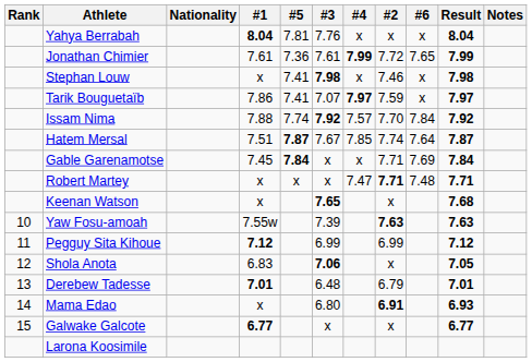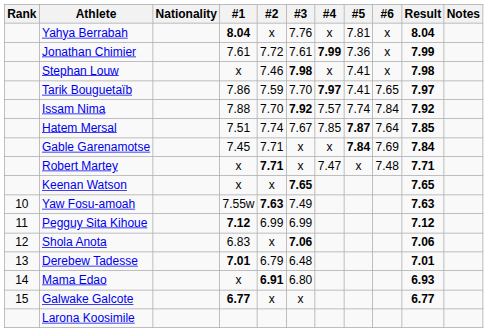columns swapped: #2 <-> #5
Jonathan Chimier | #6: 7.65 -> x
Tarik Bouguetaïb | #3: 7.07 -> 7.70
Tarik Bouguetaïb | #6: x -> 7.65
Hatem Mersal | Result: 7.87 -> 7.85
Keenan Watson | Result: 7.68 -> 7.65
Yaw Fosu-amoah | #3: 7.39 -> 7.49
Shola Anota | Result: 7.05 -> 7.06
